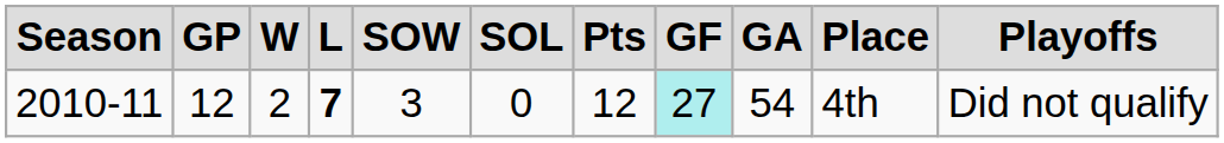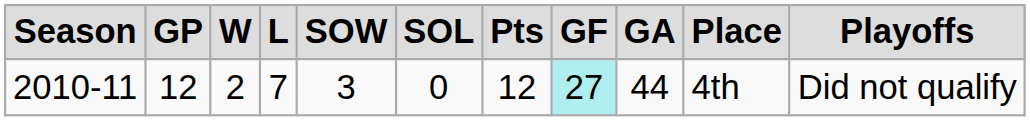2010-11 | column 4: bold -> normal
2010-11 | column 9: 54 -> 44
